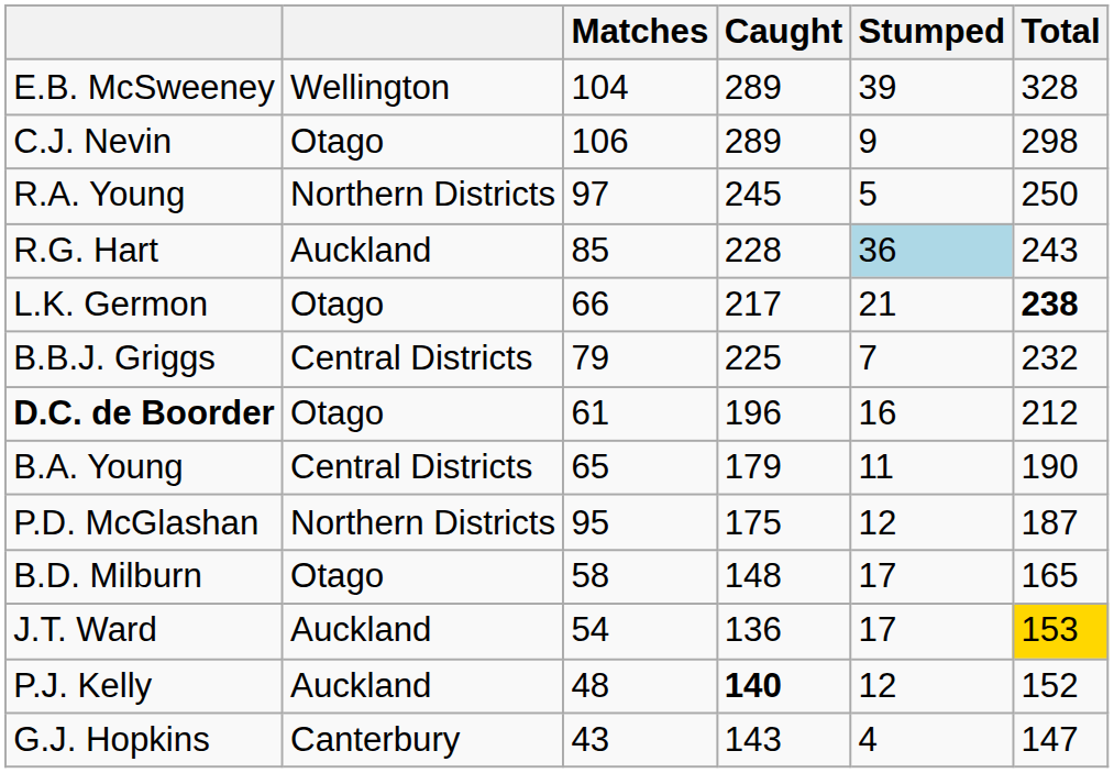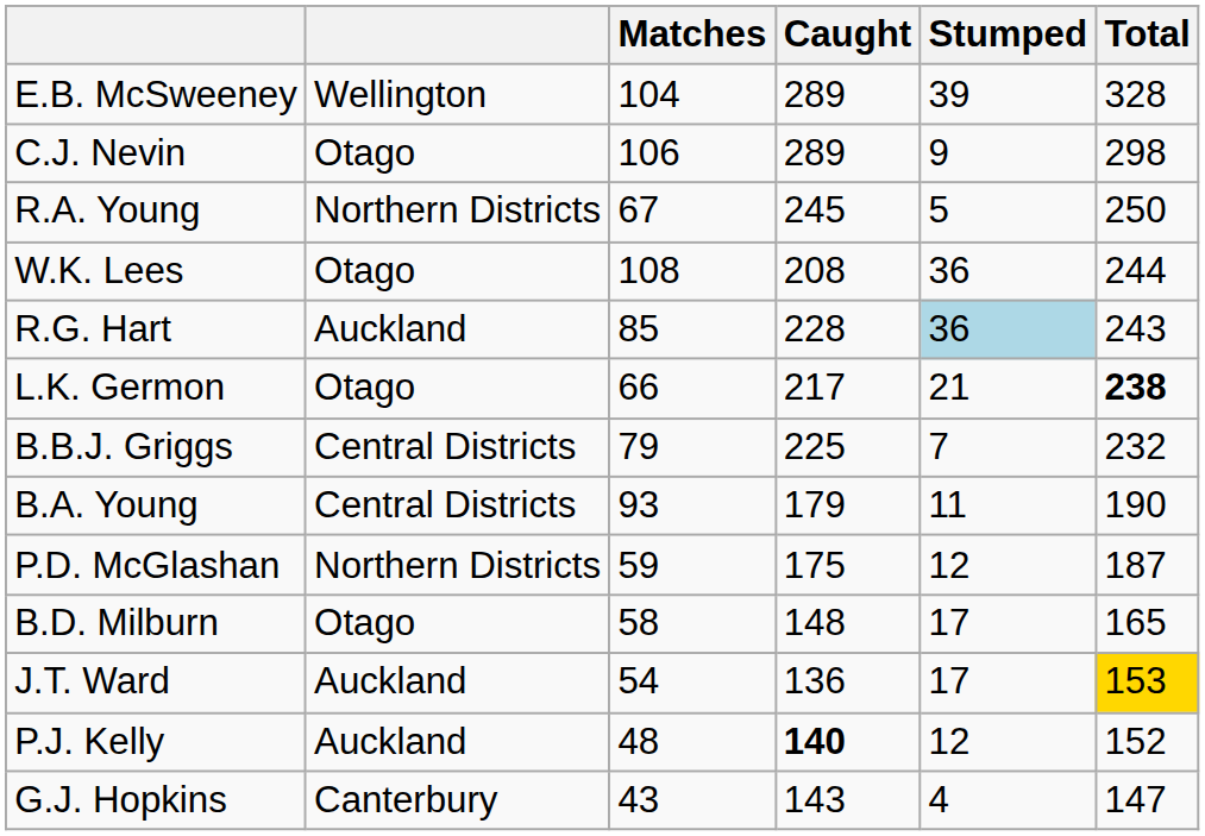R.A. Young | Matches: 97 -> 67
+ row: W.K. Lees | Otago | 108 | 208 | 36 | 244
- row: D.C. de Boorder | Otago | 61 | 196 | 16 | 212
B.A. Young | Matches: 65 -> 93
P.D. McGlashan | Matches: 95 -> 59
